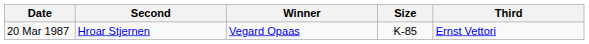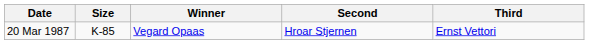columns swapped: Size <-> Second
